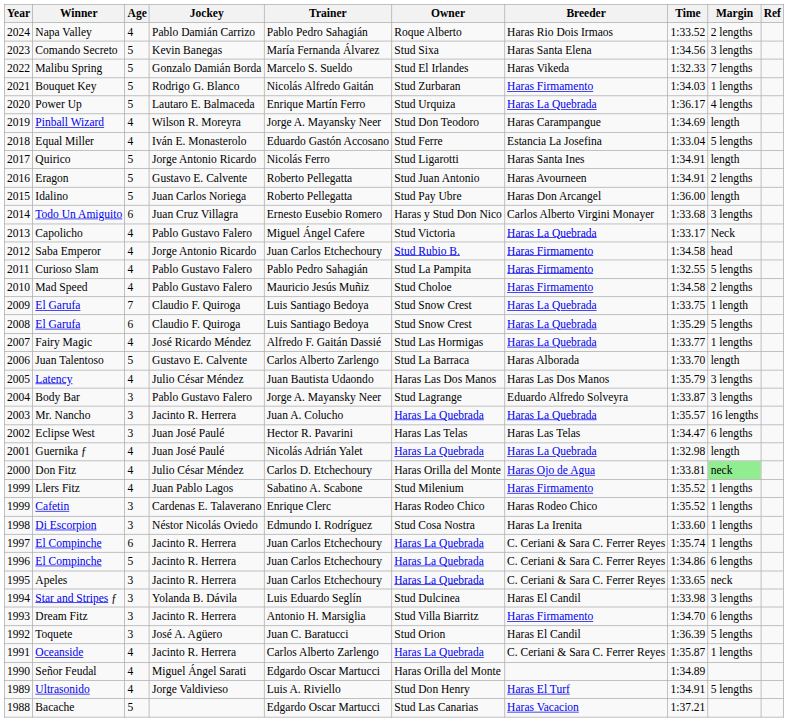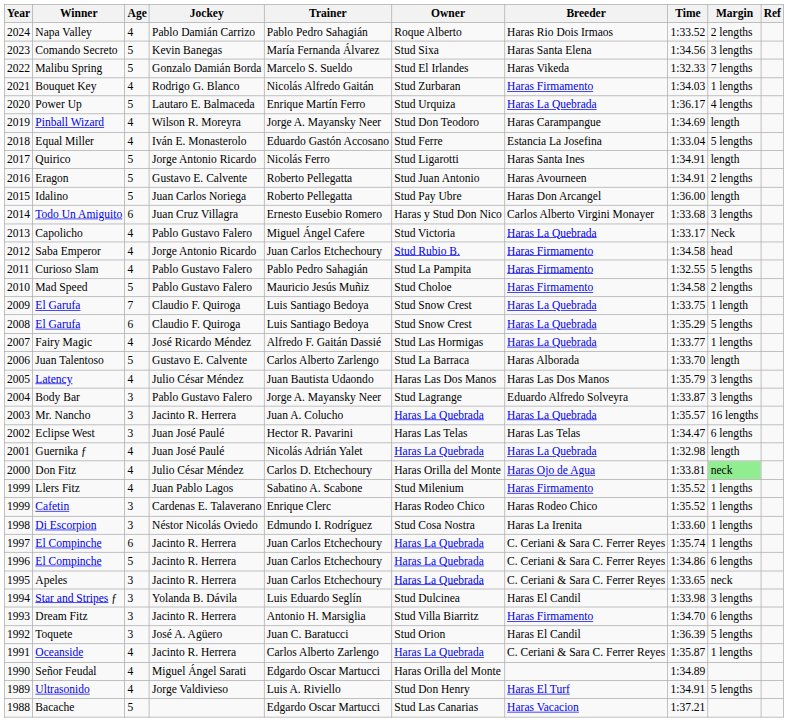Bouquet Key | Age: 5 -> 4
Mad Speed | Age: 4 -> 5
